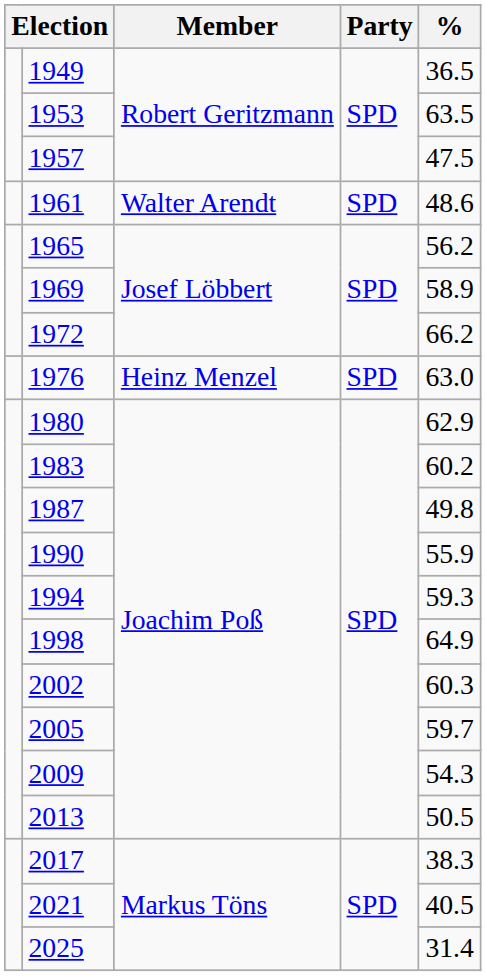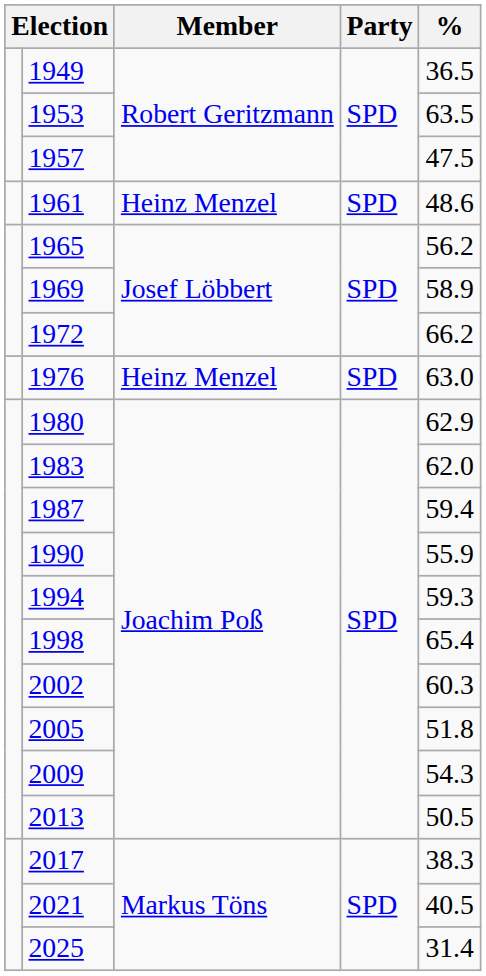1961 | Member: Walter Arendt -> Heinz Menzel
1983 | %: 60.2 -> 62.0
1987 | %: 49.8 -> 59.4
1998 | %: 64.9 -> 65.4
2005 | %: 59.7 -> 51.8
